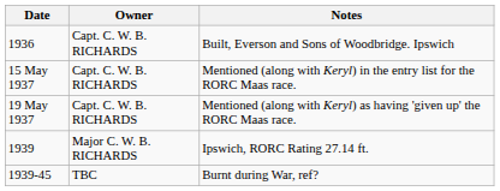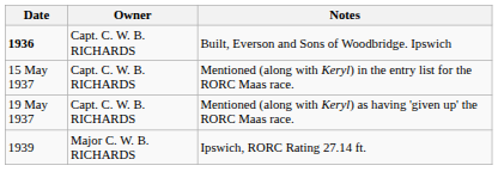Built, Everson and Sons of Woodbridge. Ipswich | Date: normal -> bold
- row: 1939-45 | TBC | Burnt during War, ref?
